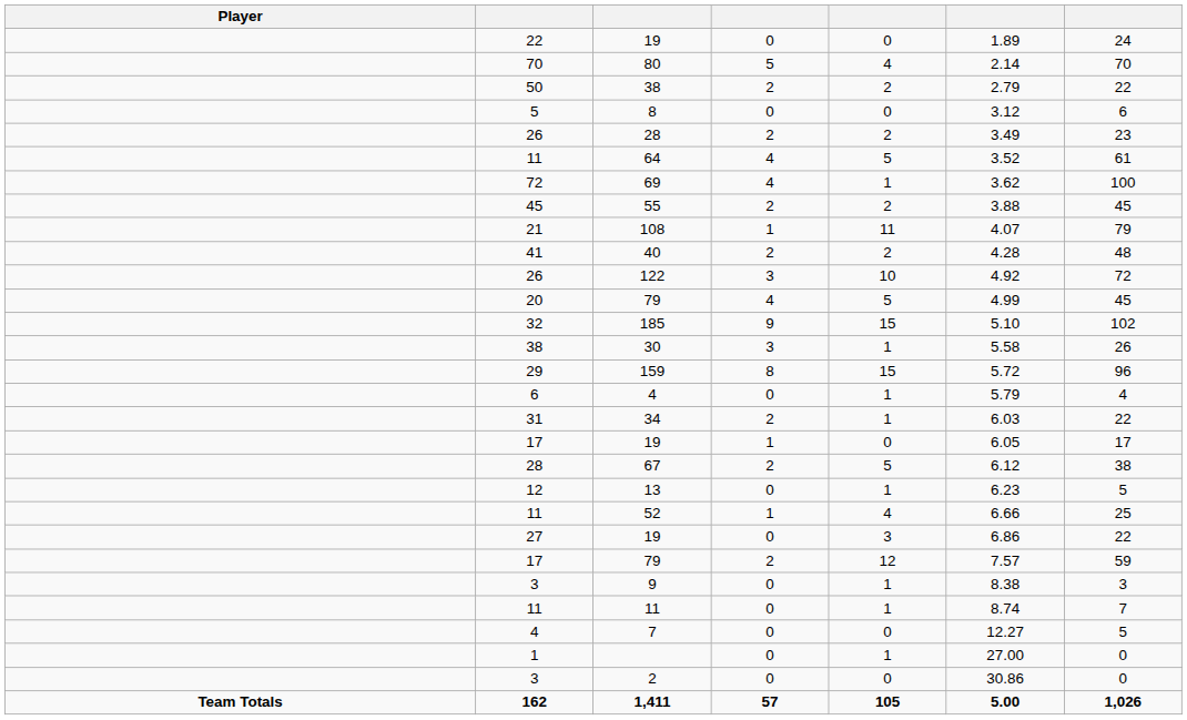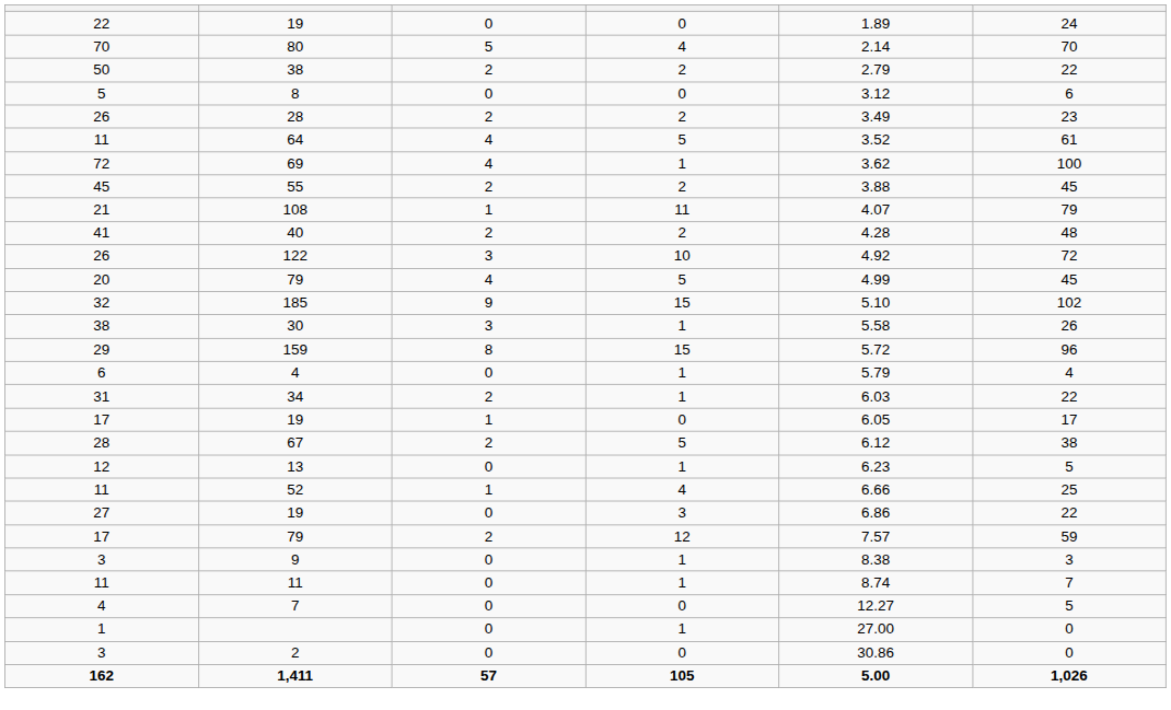- column: Player | Team Totals
